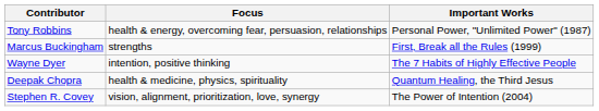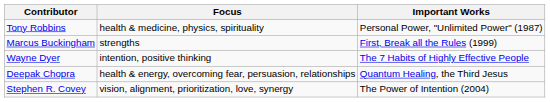Tony Robbins | Focus: health & energy, overcoming fear, persuasion, relationships -> health & medicine, physics, spirituality
Deepak Chopra | Focus: health & medicine, physics, spirituality -> health & energy, overcoming fear, persuasion, relationships
